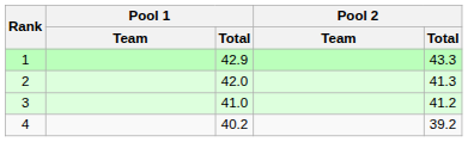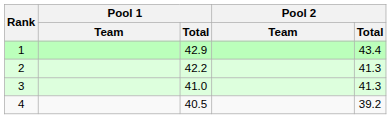1 | Pool 2 / Total: 43.3 -> 43.4
2 | Pool 1 / Total: 42.0 -> 42.2
3 | Pool 2 / Total: 41.2 -> 41.3
4 | Pool 1 / Total: 40.2 -> 40.5
